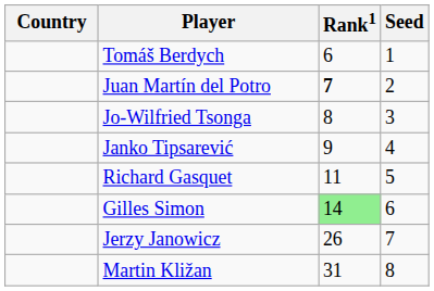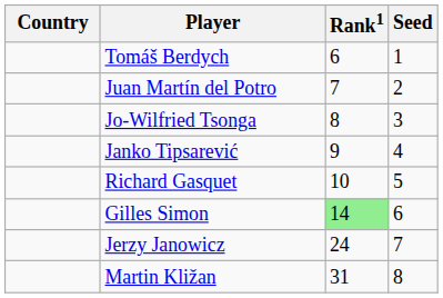Juan Martín del Potro | Rank1: bold -> normal
Richard Gasquet | Rank1: 11 -> 10
Jerzy Janowicz | Rank1: 26 -> 24
